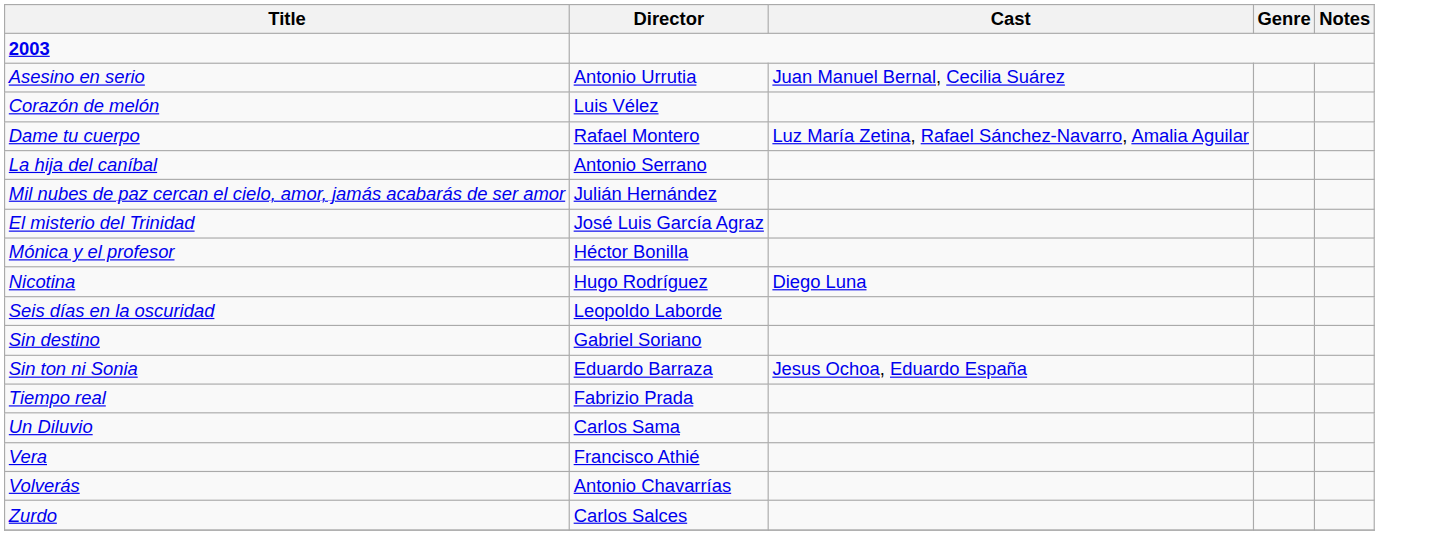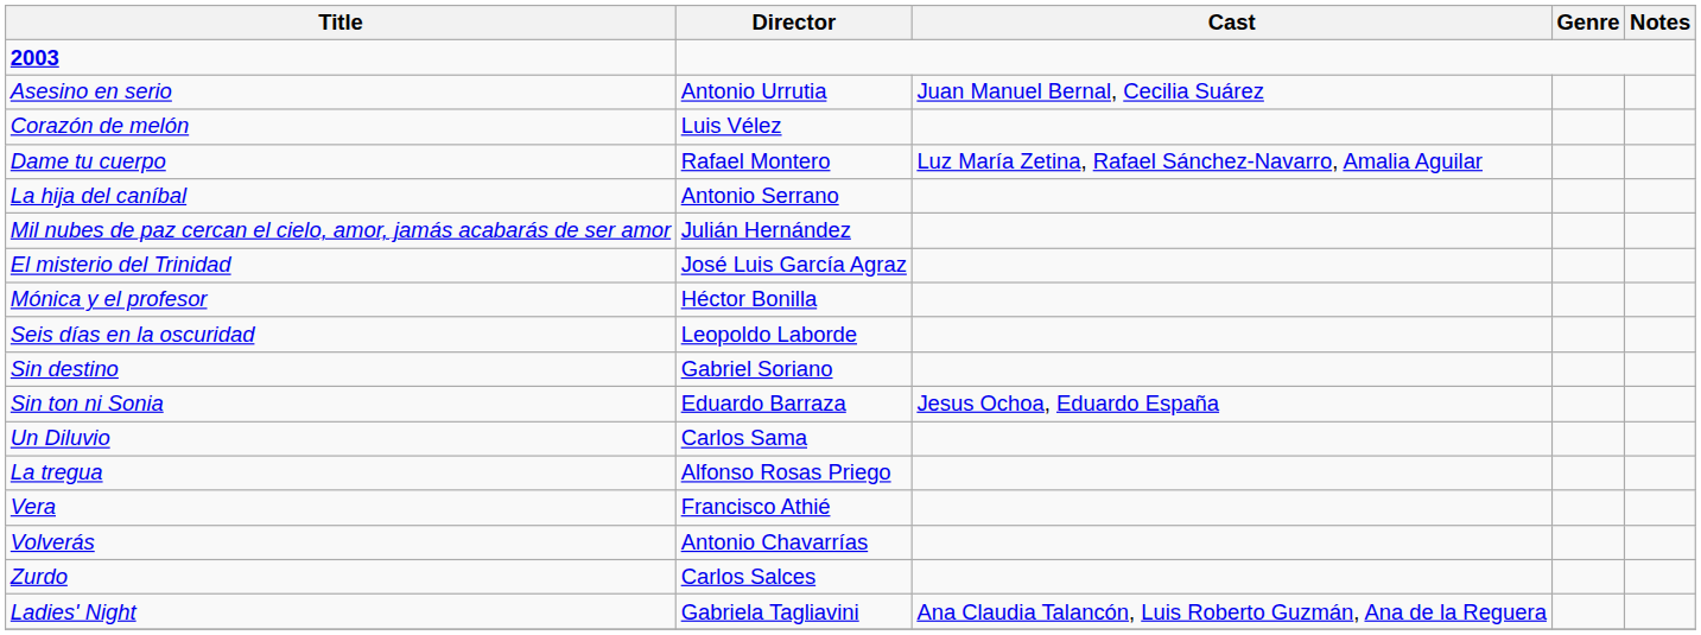- row: Nicotina | Hugo Rodríguez | Diego Luna
- row: Tiempo real | Fabrizio Prada
+ row: La tregua | Alfonso Rosas Priego
+ row: Ladies' Night | Gabriela Tagliavini | Ana Claudia Talancón, Luis Roberto Guzmán, Ana de la Reguera
